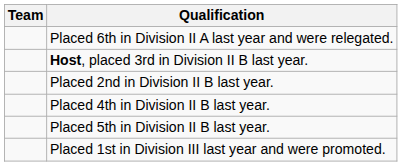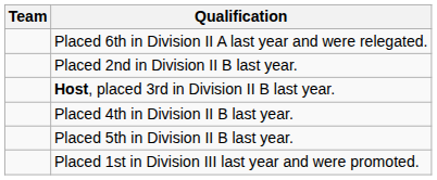rows swapped: Placed 2nd in Division II B last year. <-> Host, placed 3rd in Division II B last year.
